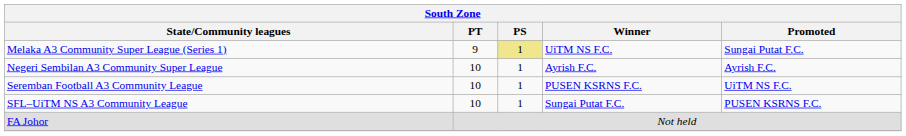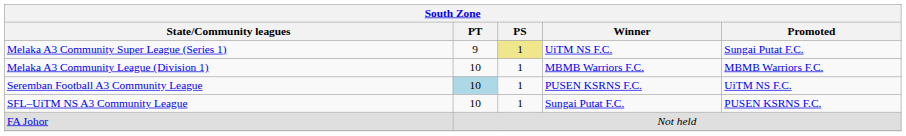+ row: Melaka A3 Community League (Division 1) | 10 | 1 | MBMB Warriors F.C. | MBMB Warriors F.C.
- row: Negeri Sembilan A3 Community Super League | 10 | 1 | Ayrish F.C. | Ayrish F.C.
Seremban Football A3 Community League | PT: no background -> lightblue background
